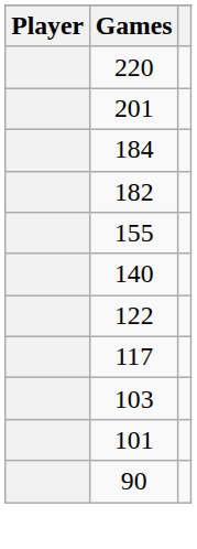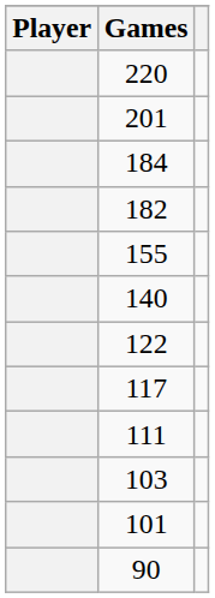+ row: 111
